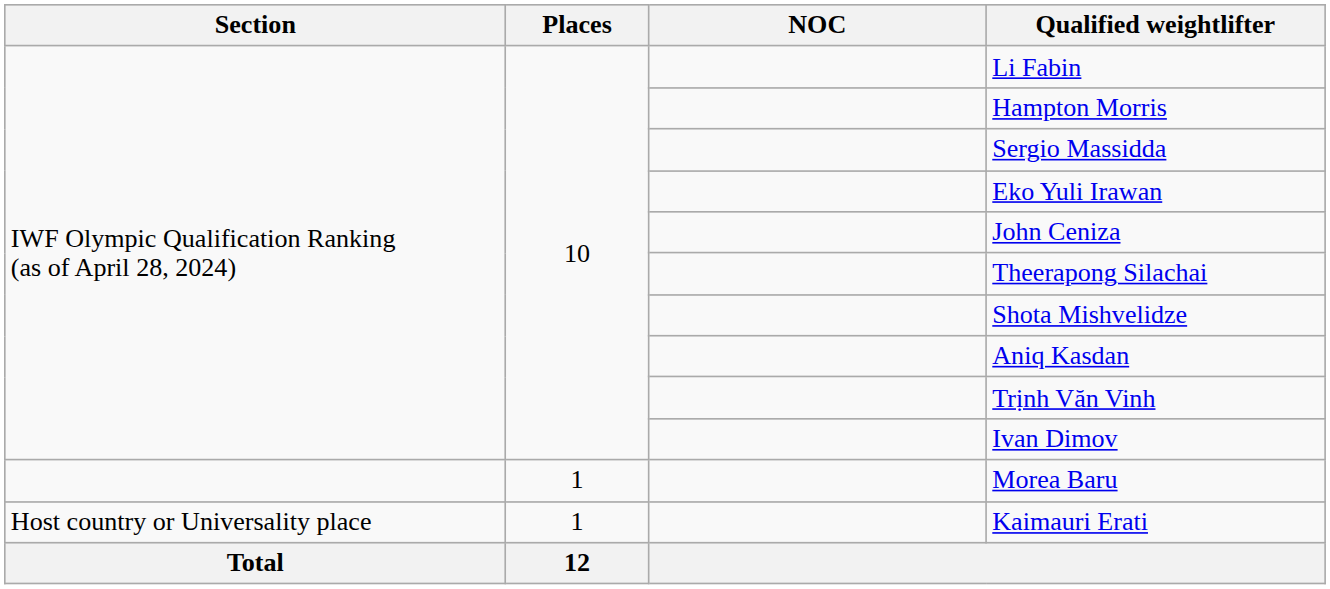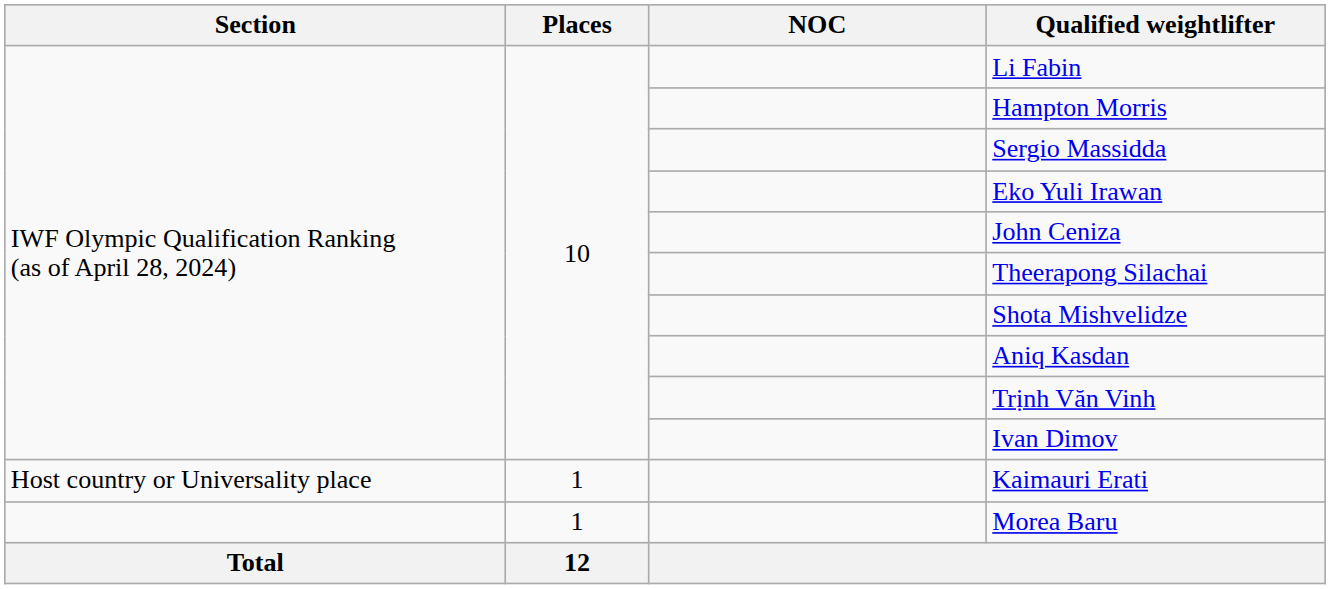rows swapped: Morea Baru <-> Kaimauri Erati
